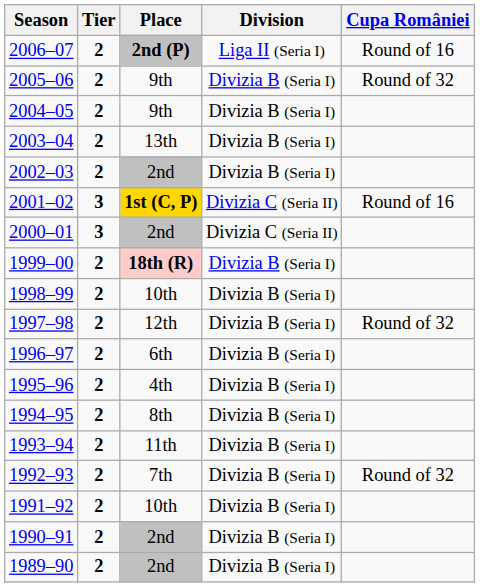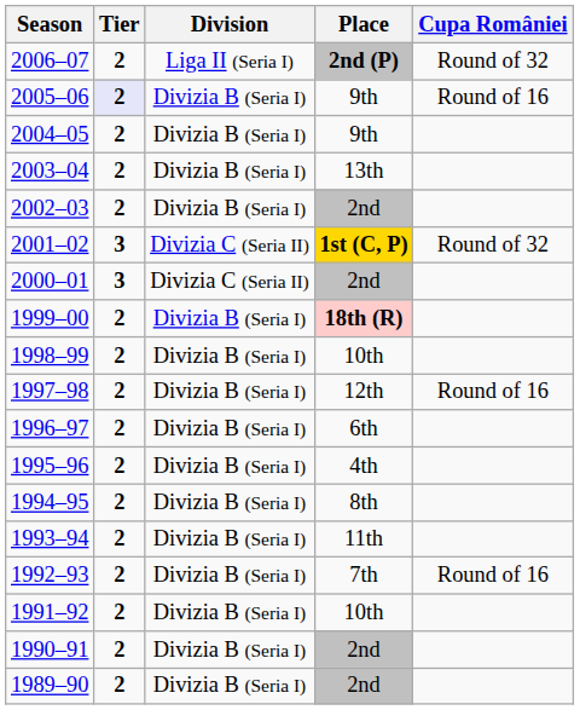columns swapped: Division <-> Place
2006–07 | Cupa României: Round of 16 -> Round of 32
2005–06 | Tier: no background -> lavender background
2005–06 | Cupa României: Round of 32 -> Round of 16
2001–02 | Cupa României: Round of 16 -> Round of 32
1997–98 | Cupa României: Round of 32 -> Round of 16
1992–93 | Cupa României: Round of 32 -> Round of 16
